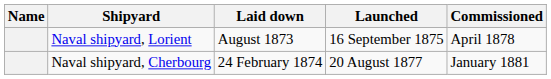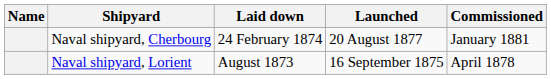rows swapped: Naval shipyard, Lorient <-> Naval shipyard, Cherbourg
